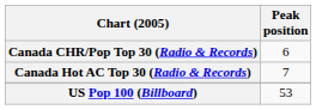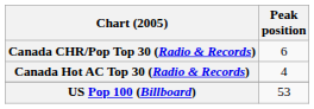Canada Hot AC Top 30 (Radio & Records) | Peak position: 7 -> 4
